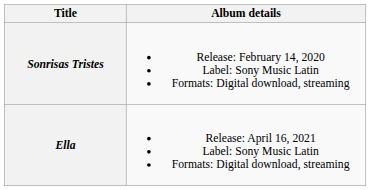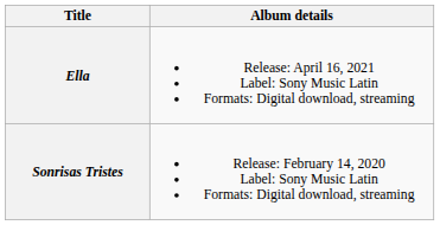rows swapped: Sonrisas Tristes <-> Ella
